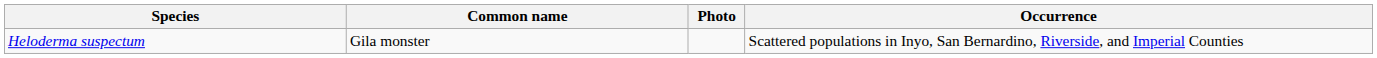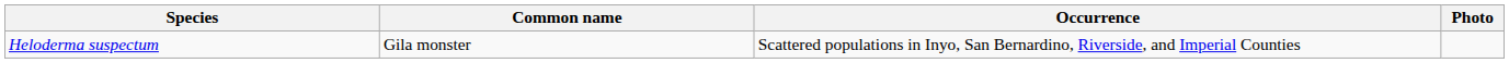columns swapped: Occurrence <-> Photo
